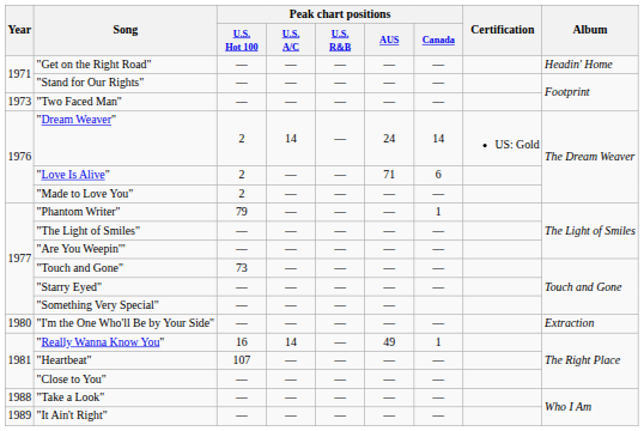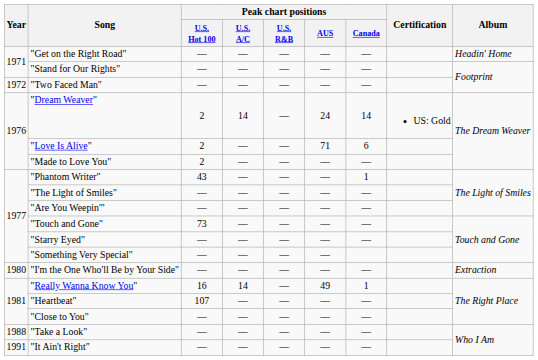"Two Faced Man" | Year: 1973 -> 1972
"Phantom Writer" | Peak chart positions / U.S. Hot 100: 79 -> 43
"It Ain't Right" | Year: 1989 -> 1991
